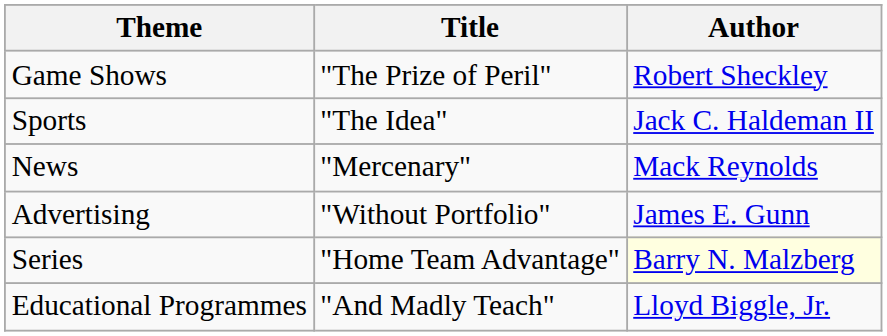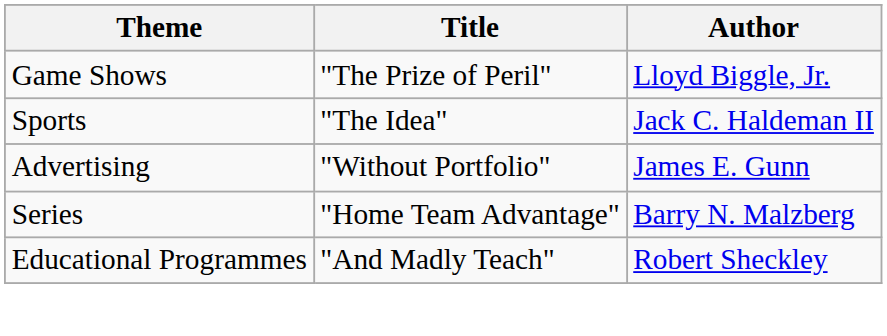Game Shows | Author: Robert Sheckley -> Lloyd Biggle, Jr.
- row: News | "Mercenary" | Mack Reynolds
Series | Author: lightyellow background -> no background
Educational Programmes | Author: Lloyd Biggle, Jr. -> Robert Sheckley
